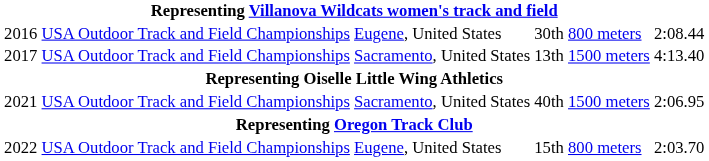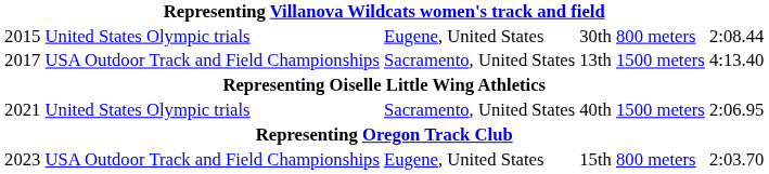30th | column 1: 2016 -> 2015
30th | column 2: USA Outdoor Track and Field Championships -> United States Olympic trials
40th | column 2: USA Outdoor Track and Field Championships -> United States Olympic trials
15th | column 1: 2022 -> 2023
